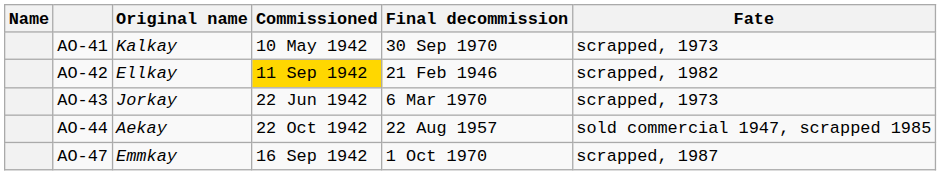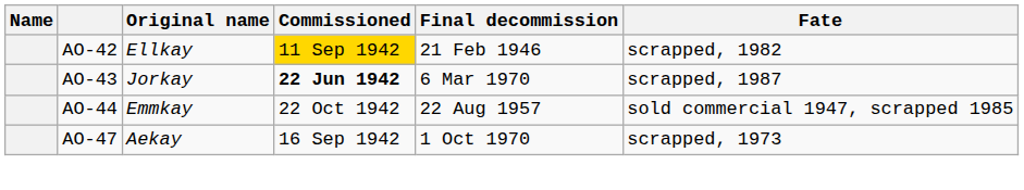- row: AO-41 | Kalkay | 10 May 1942 | 30 Sep 1970 | scrapped, 1973
AO-43 | Commissioned: normal -> bold
AO-43 | Fate: scrapped, 1973 -> scrapped, 1987
AO-44 | Original name: Aekay -> Emmkay
AO-47 | Original name: Emmkay -> Aekay
AO-47 | Fate: scrapped, 1987 -> scrapped, 1973
